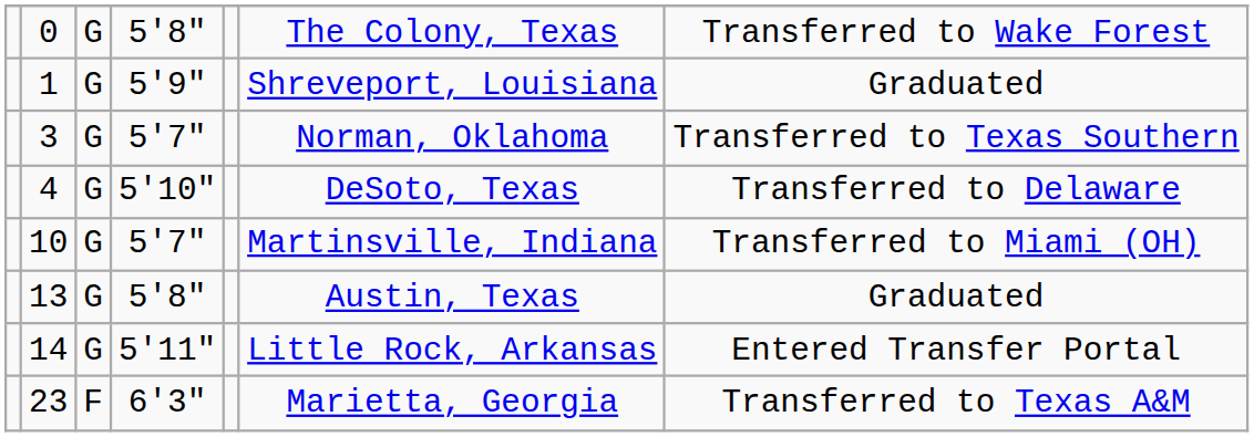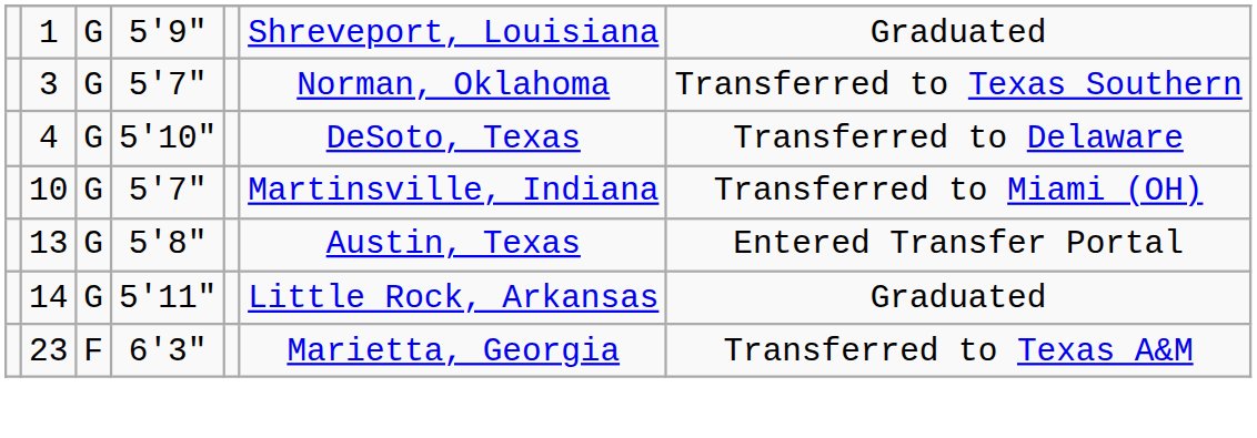- row: 0 | G | 5'8" | The Colony, Texas | Transferred to Wake Forest
13 | column 7: Graduated -> Entered Transfer Portal
14 | column 7: Entered Transfer Portal -> Graduated
